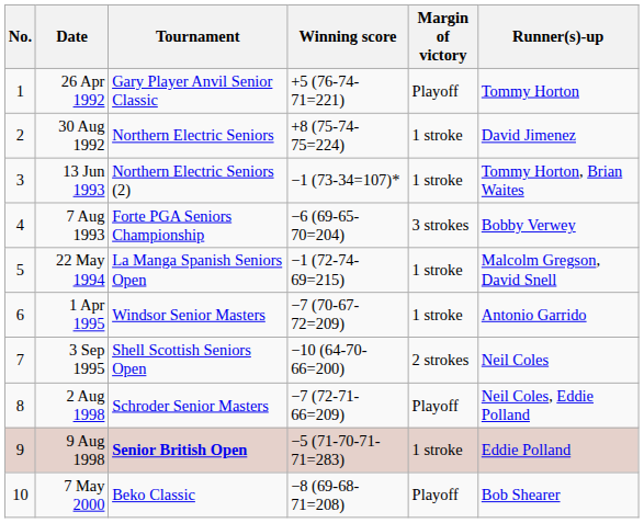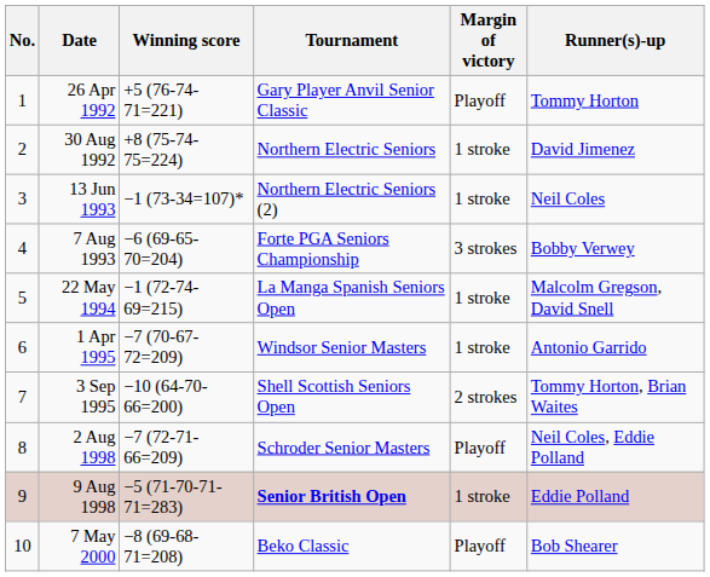columns swapped: Tournament <-> Winning score
13 Jun 1993 | Runner(s)-up: Tommy Horton, Brian Waites -> Neil Coles
3 Sep 1995 | Runner(s)-up: Neil Coles -> Tommy Horton, Brian Waites
